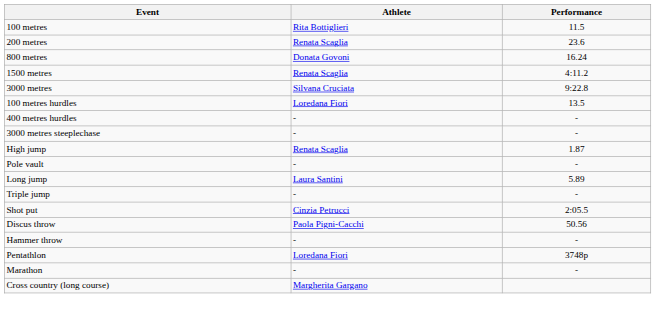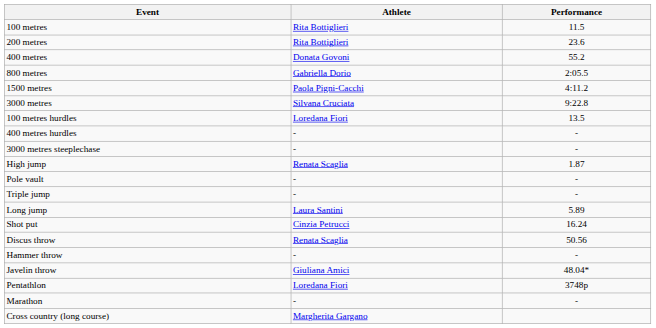200 metres | Athlete: Renata Scaglia -> Rita Bottiglieri
+ row: 400 metres | Donata Govoni | 55.2
800 metres | Athlete: Donata Govoni -> Gabriella Dorio
800 metres | Performance: 16.24 -> 2:05.5
1500 metres | Athlete: Renata Scaglia -> Paola Pigni-Cacchi
rows swapped: Long jump <-> Triple jump
Shot put | Performance: 2:05.5 -> 16.24
Discus throw | Athlete: Paola Pigni-Cacchi -> Renata Scaglia
+ row: Javelin throw | Giuliana Amici | 48.04*
